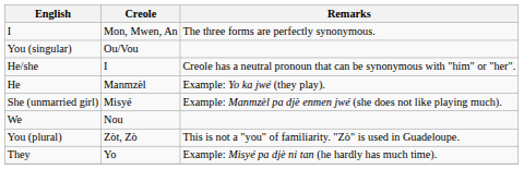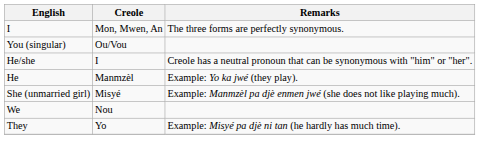- row: You (plural) | Zòt, Zò | This is not a "you" of familiarity. "Zò" is used in Guadeloupe.
